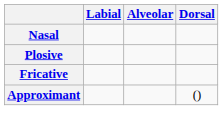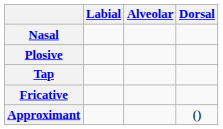+ row: Tap
